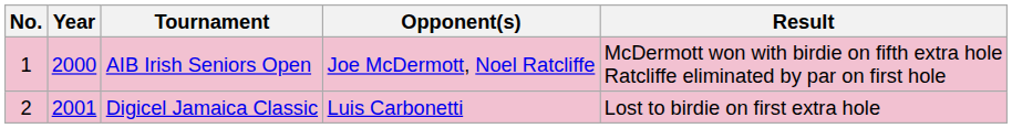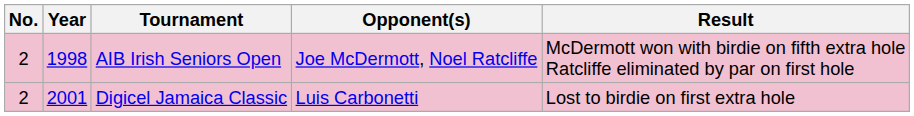AIB Irish Seniors Open | No.: 1 -> 2
AIB Irish Seniors Open | Year: 2000 -> 1998
